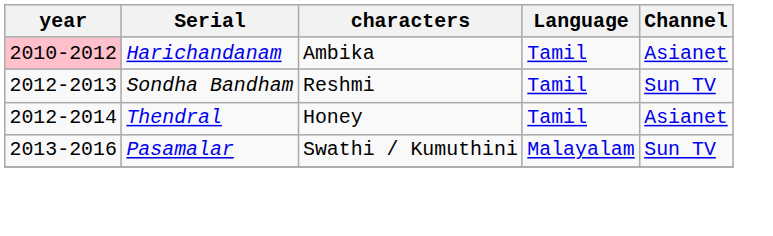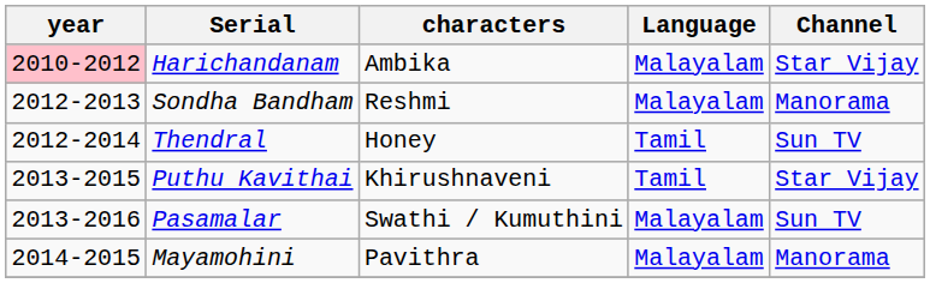Harichandanam | Language: Tamil -> Malayalam
Harichandanam | Channel: Asianet -> Star Vijay
Sondha Bandham | Language: Tamil -> Malayalam
Sondha Bandham | Channel: Sun TV -> Manorama
Thendral | Channel: Asianet -> Sun TV
+ row: 2013-2015 | Puthu Kavithai | Khirushnaveni | Tamil | Star Vijay
+ row: 2014-2015 | Mayamohini | Pavithra | Malayalam | Manorama
